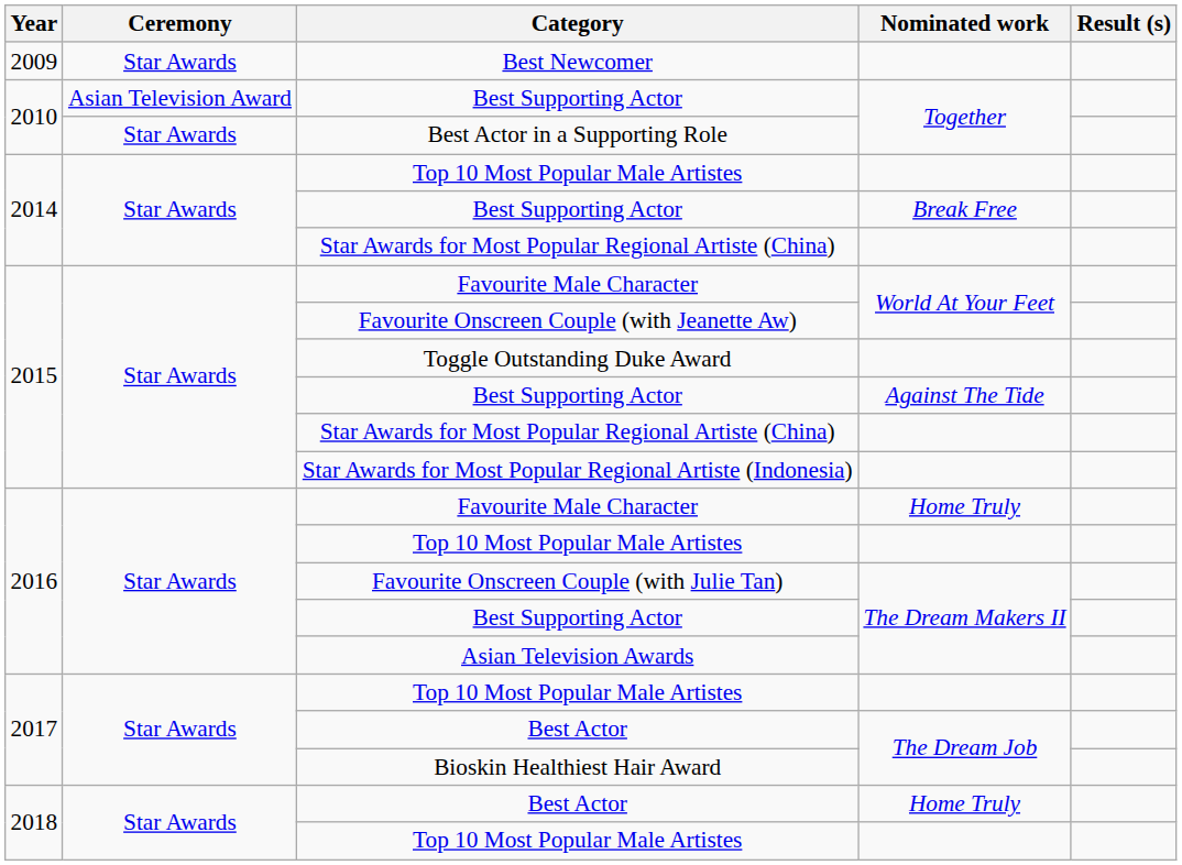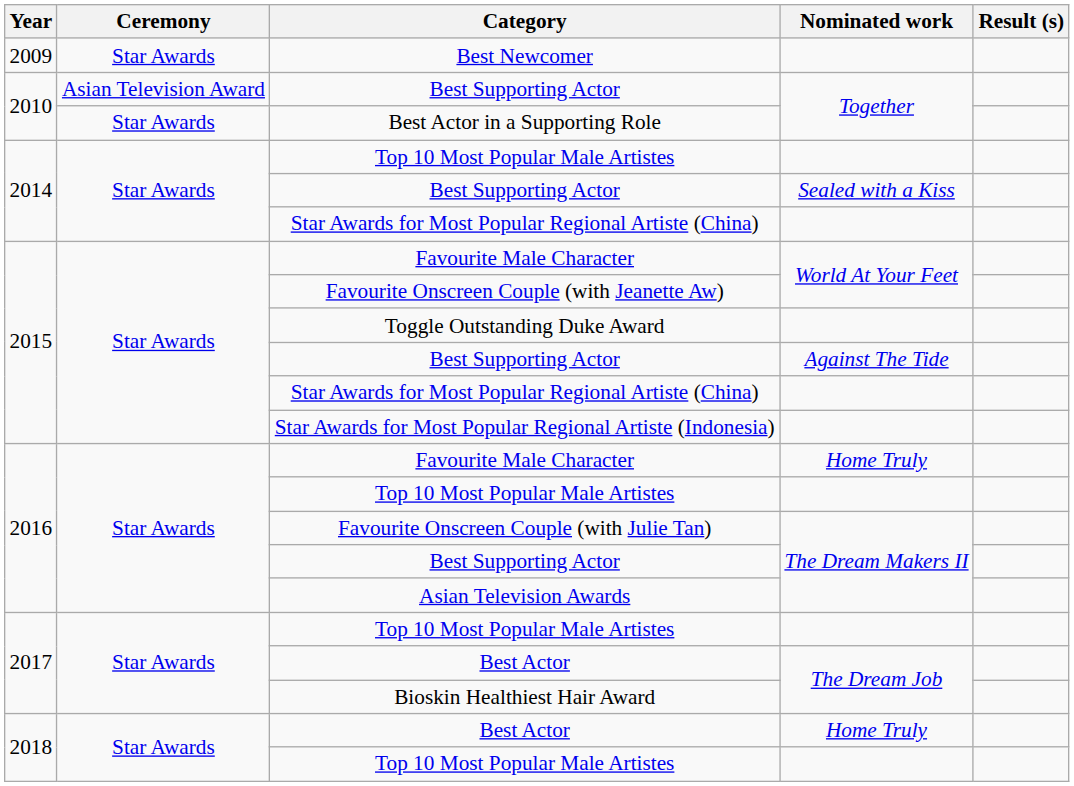2014 / Best Supporting Actor | Nominated work: Break Free -> Sealed with a Kiss
